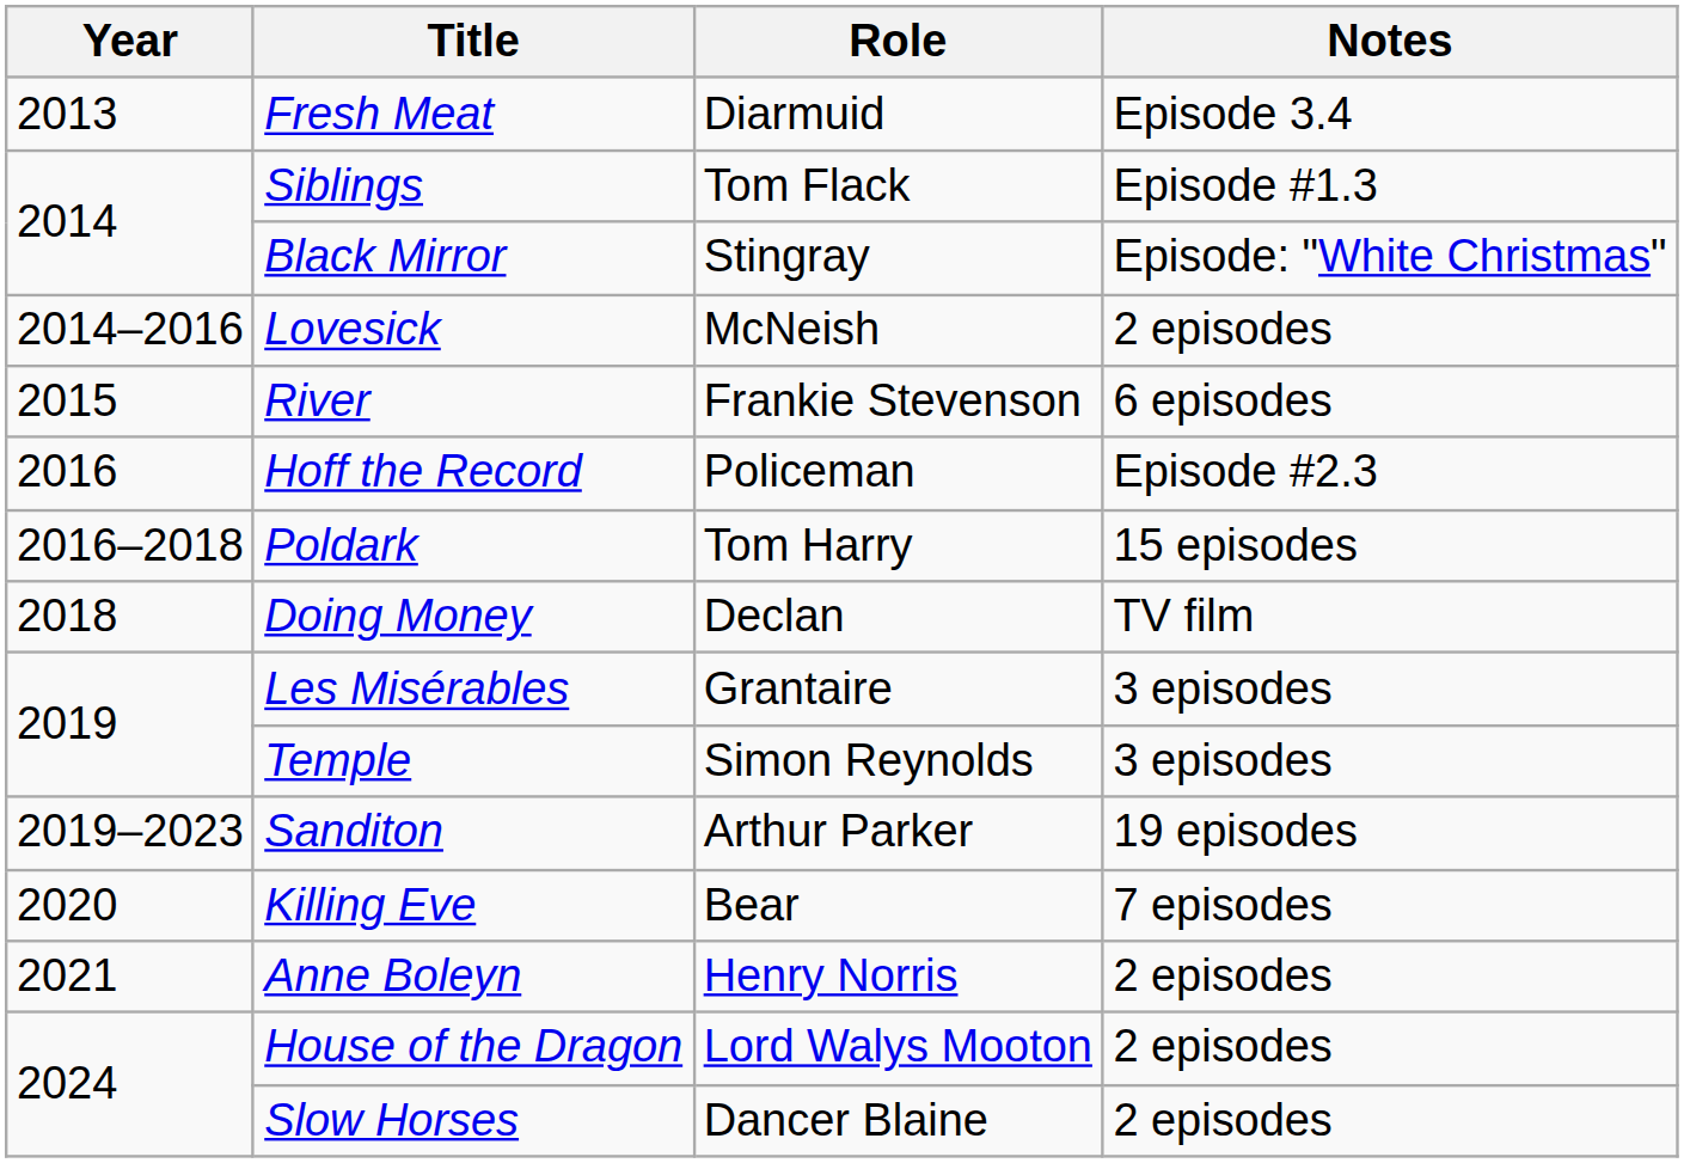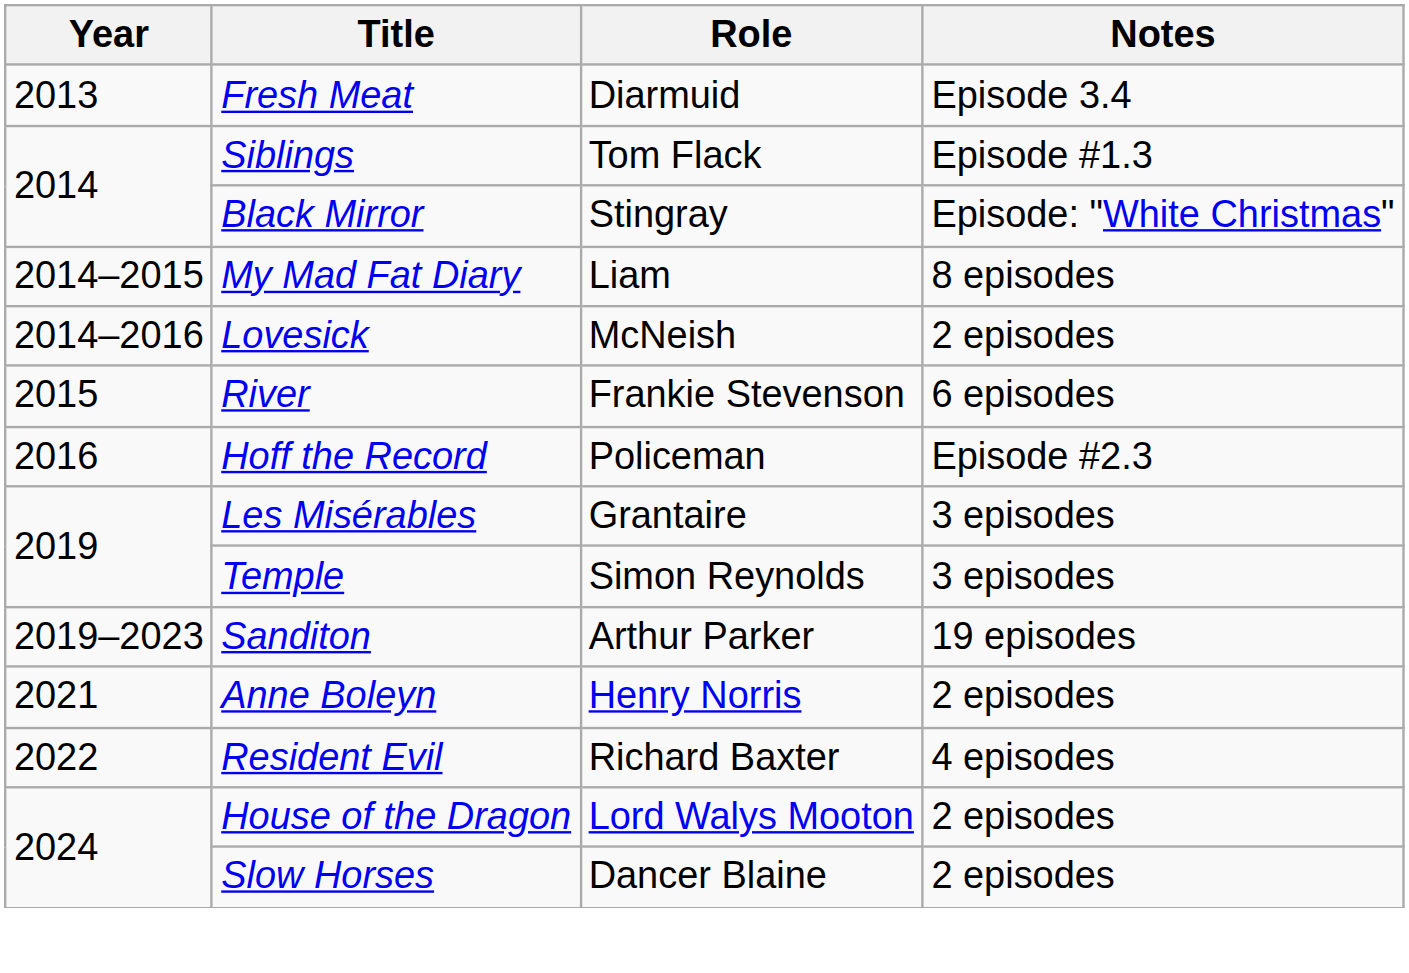+ row: 2014–2015 | My Mad Fat Diary | Liam | 8 episodes
- row: 2016–2018 | Poldark | Tom Harry | 15 episodes
- row: 2018 | Doing Money | Declan | TV film
- row: 2020 | Killing Eve | Bear | 7 episodes
+ row: 2022 | Resident Evil | Richard Baxter | 4 episodes
